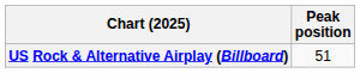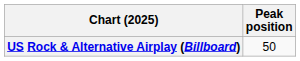US Rock & Alternative Airplay (Billboard) | Peak position: 51 -> 50
